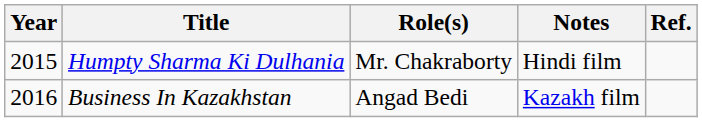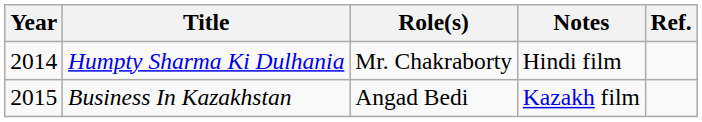Humpty Sharma Ki Dulhania | Year: 2015 -> 2014
Business In Kazakhstan | Year: 2016 -> 2015
